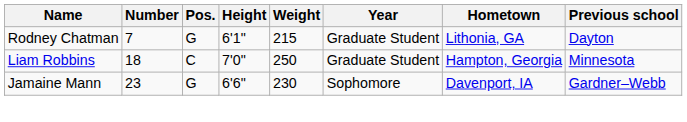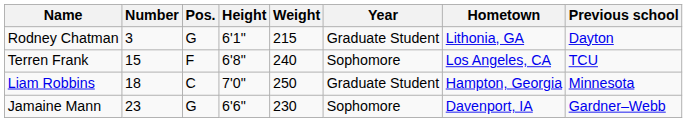Rodney Chatman | Number: 7 -> 3
+ row: Terren Frank | 15 | F | 6'8" | 240 | Sophomore | Los Angeles, CA | TCU
